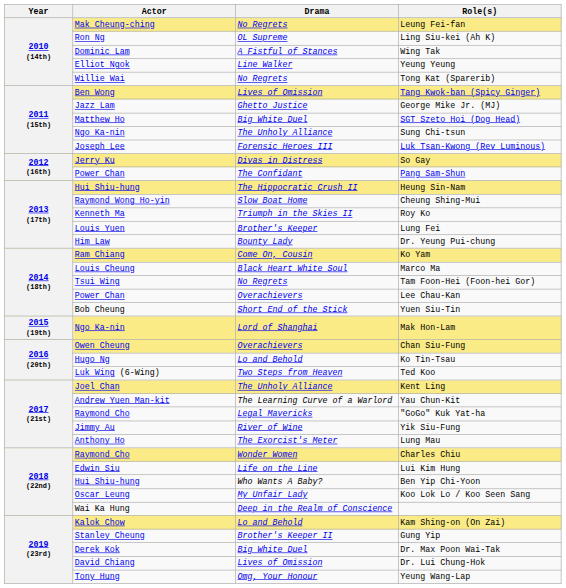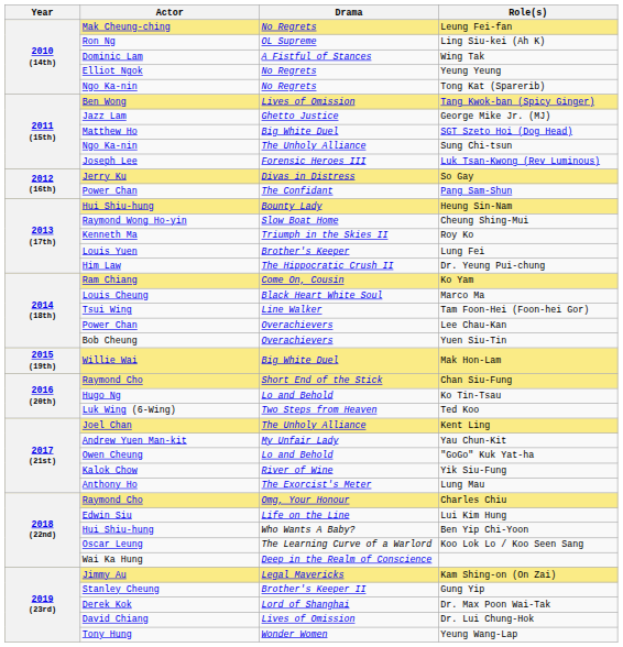Yeung Yeung | Drama: Line Walker -> No Regrets
Tong Kat (Sparerib) | Actor: Willie Wai -> Ngo Ka-nin
Heung Sin-Nam | Drama: The Hippocratic Crush II -> Bounty Lady
Dr. Yeung Pui-chung | Drama: Bounty Lady -> The Hippocratic Crush II
Tam Foon-Hei (Foon-hei Gor) | Drama: No Regrets -> Line Walker
Yuen Siu-Tin | Drama: Short End of the Stick -> Overachievers
Mak Hon-Lam | Actor: Ngo Ka-nin -> Willie Wai
Mak Hon-Lam | Drama: Lord of Shanghai -> Big White Duel
Chan Siu-Fung | Actor: Owen Cheung -> Raymond Cho
Chan Siu-Fung | Drama: Overachievers -> Short End of the Stick
Yau Chun-Kit | Drama: The Learning Curve of a Warlord -> My Unfair Lady
"GoGo" Kuk Yat-ha | Actor: Raymond Cho -> Owen Cheung
"GoGo" Kuk Yat-ha | Drama: Legal Mavericks -> Lo and Behold
Yik Siu-Fung | Actor: Jimmy Au -> Kalok Chow
Charles Chiu | Drama: Wonder Women -> Omg, Your Honour
Koo Lok Lo / Koo Seen Sang | Drama: My Unfair Lady -> The Learning Curve of a Warlord
Kam Shing-on (On Zai) | Actor: Kalok Chow -> Jimmy Au
Kam Shing-on (On Zai) | Drama: Lo and Behold -> Legal Mavericks
Dr. Max Poon Wai-Tak | Drama: Big White Duel -> Lord of Shanghai
Yeung Wang-Lap | Drama: Omg, Your Honour -> Wonder Women
